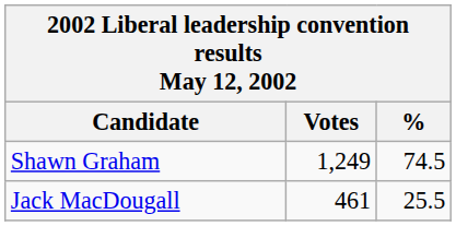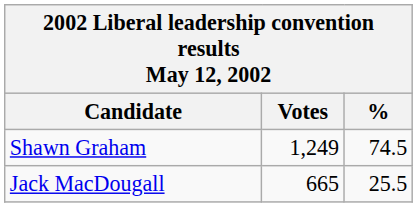Jack MacDougall | Votes: 461 -> 665
